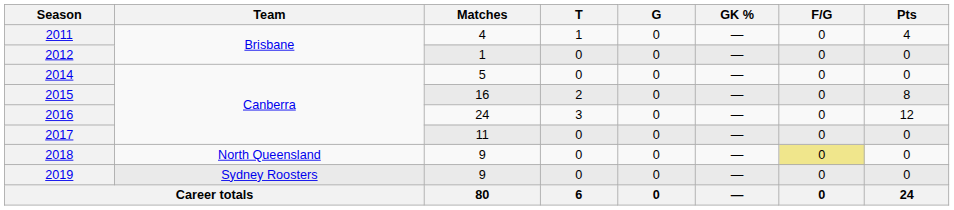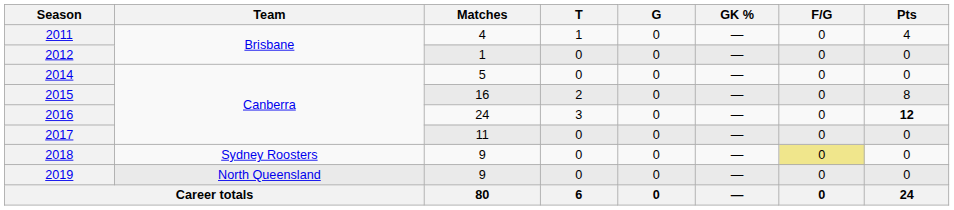2016 | Pts: normal -> bold
2018 | Team: North Queensland -> Sydney Roosters
2019 | Team: Sydney Roosters -> North Queensland
